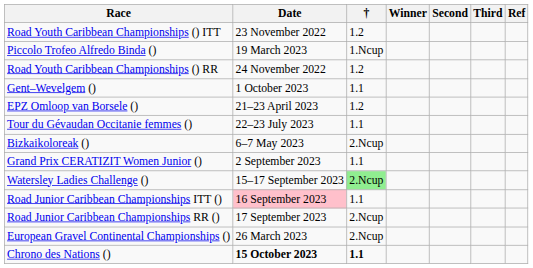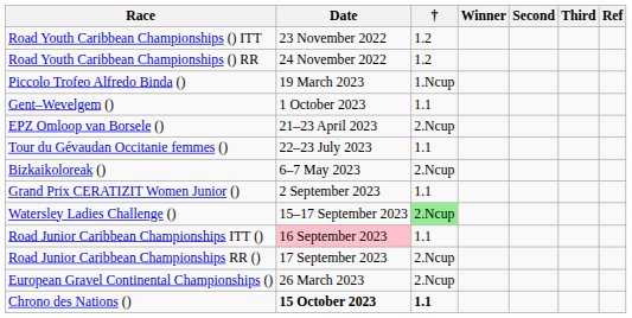rows swapped: Road Youth Caribbean Championships () RR <-> Piccolo Trofeo Alfredo Binda ()
EPZ Omloop van Borsele () | †: 1.2 -> 2.Ncup
